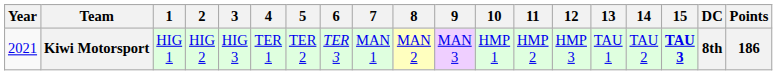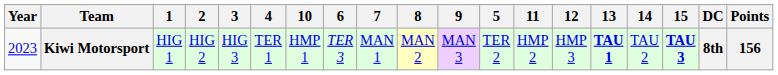columns swapped: 5 <-> 10
Kiwi Motorsport | Year: 2021 -> 2023
Kiwi Motorsport | 13: normal -> bold
Kiwi Motorsport | Points: 186 -> 156
